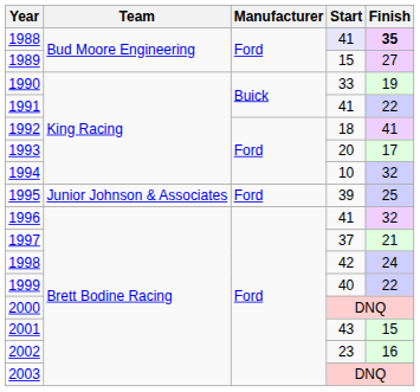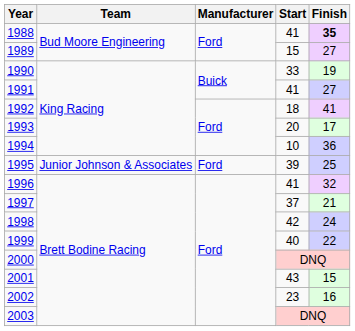1988 | Start: lavender background -> no background
1991 | Finish: 22 -> 27
1994 | Finish: 32 -> 36
